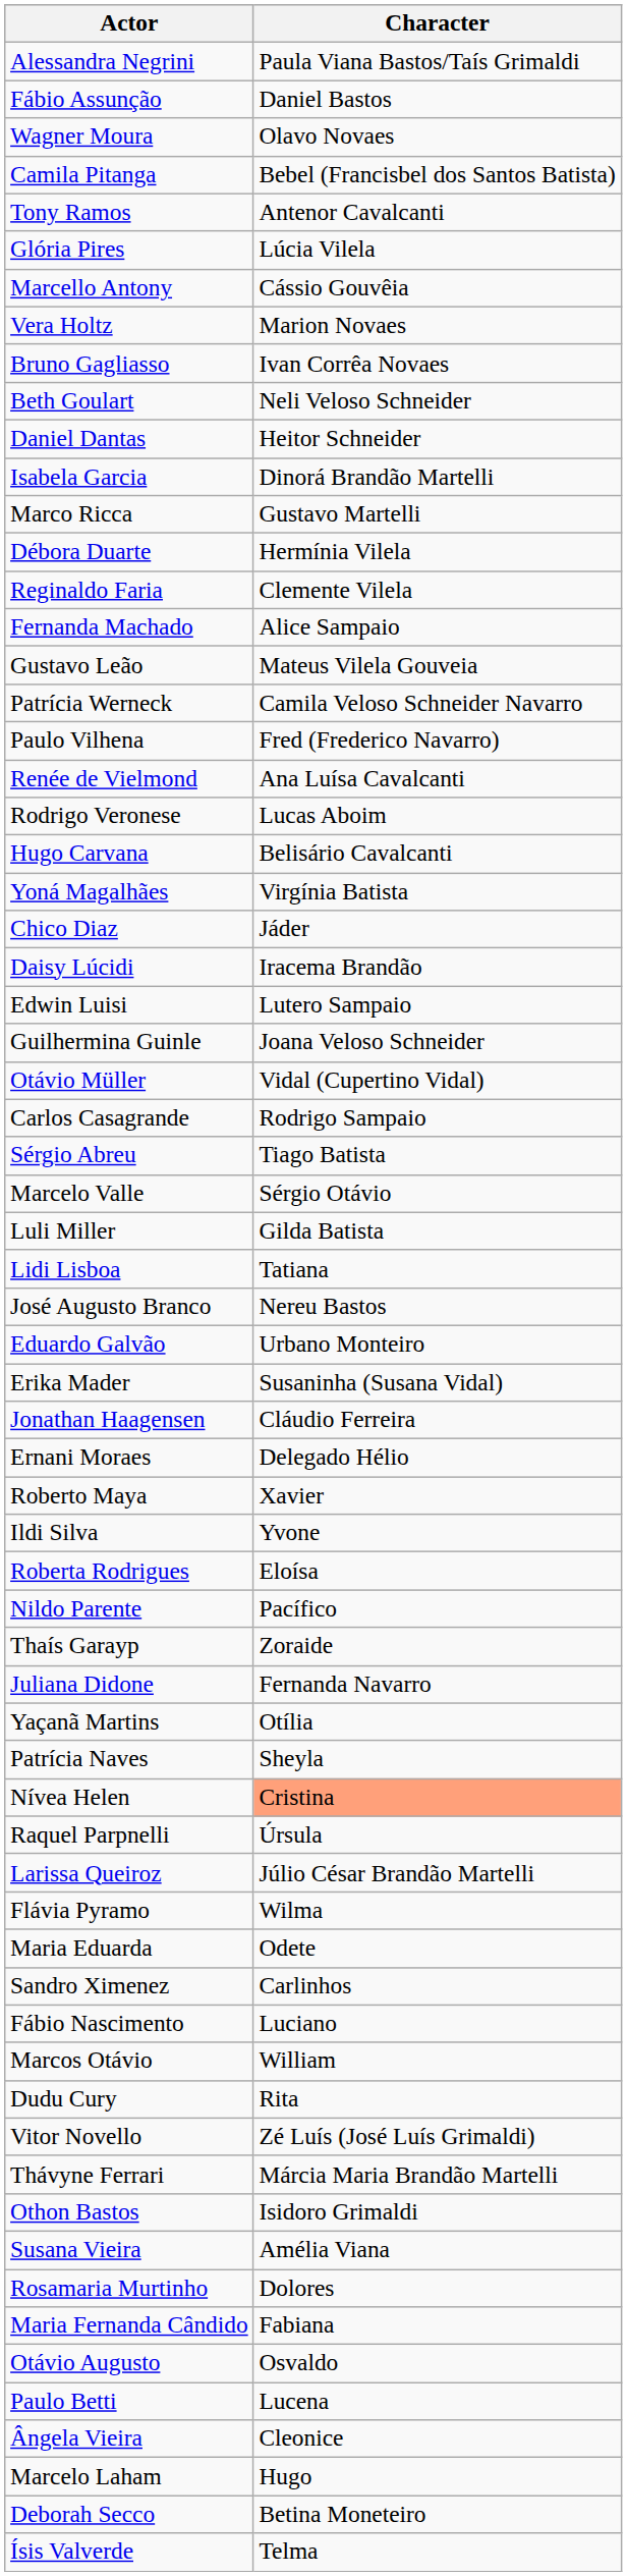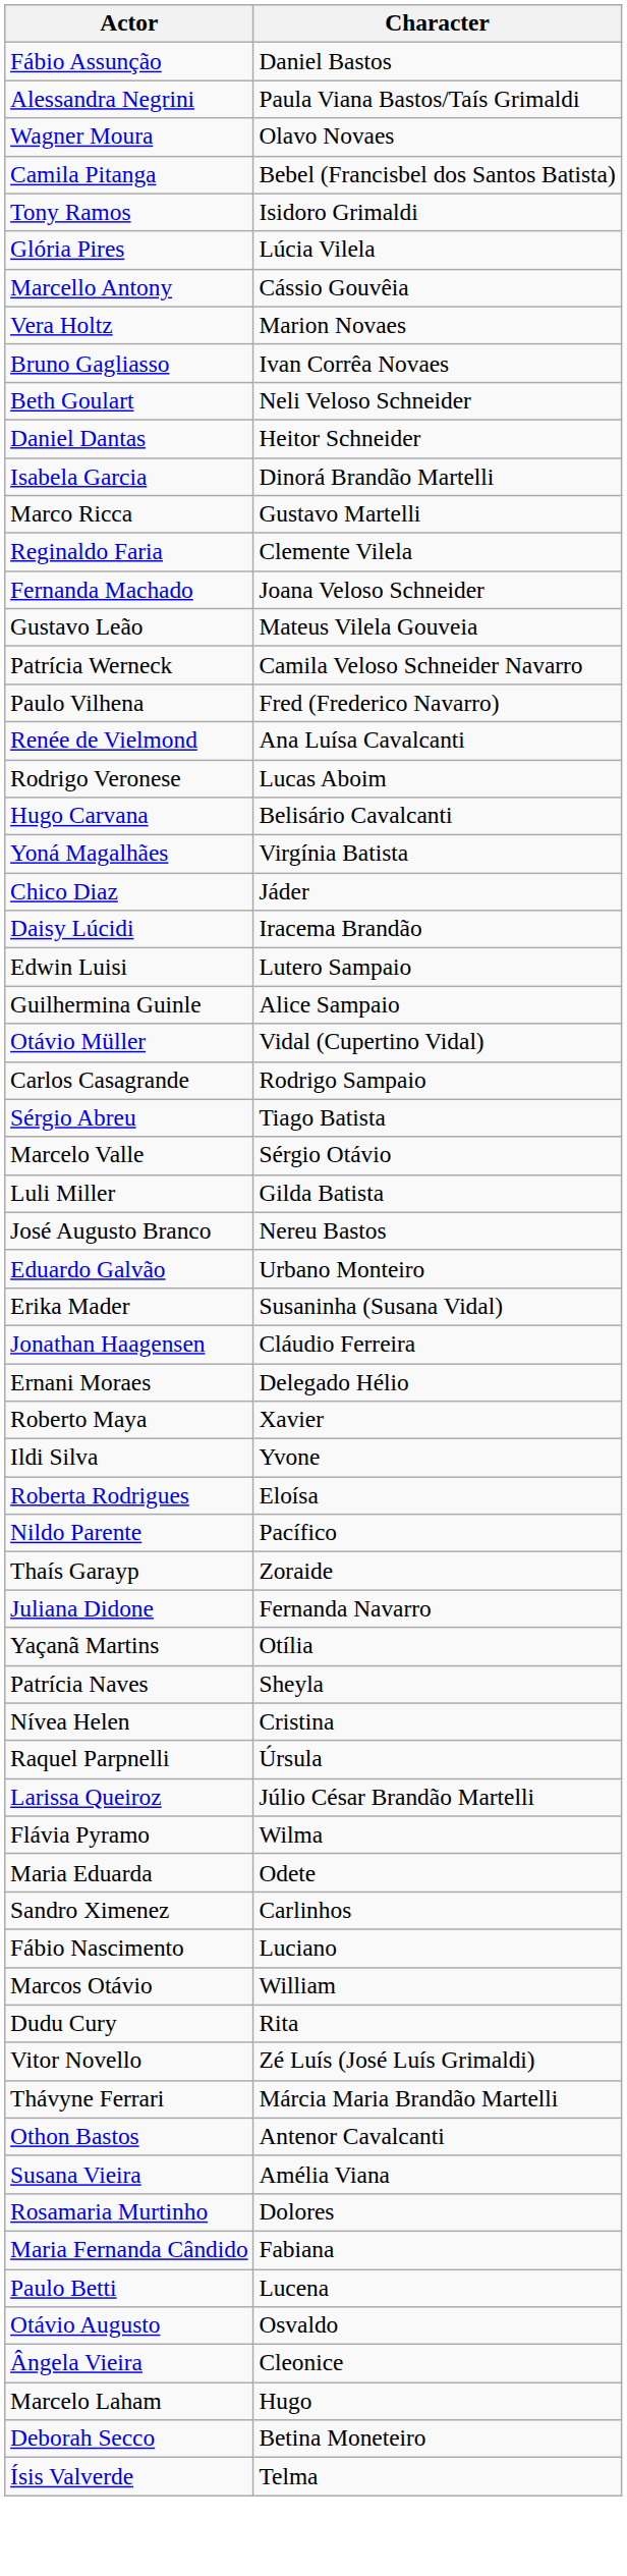rows swapped: Alessandra Negrini <-> Fábio Assunção
Tony Ramos | Character: Antenor Cavalcanti -> Isidoro Grimaldi
- row: Débora Duarte | Hermínia Vilela
Fernanda Machado | Character: Alice Sampaio -> Joana Veloso Schneider
Guilhermina Guinle | Character: Joana Veloso Schneider -> Alice Sampaio
- row: Lidi Lisboa | Tatiana
Nívea Helen | Character: lightsalmon background -> no background
Othon Bastos | Character: Isidoro Grimaldi -> Antenor Cavalcanti
rows swapped: Otávio Augusto <-> Paulo Betti
